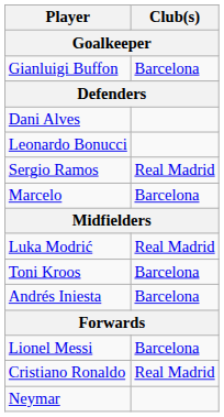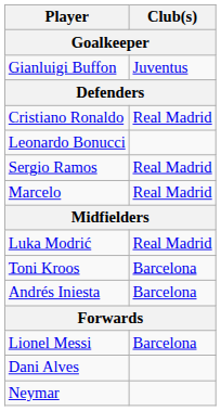Gianluigi Buffon | Club(s): Barcelona -> Juventus
rows swapped: Dani Alves <-> Cristiano Ronaldo
Marcelo | Club(s): Barcelona -> Real Madrid
